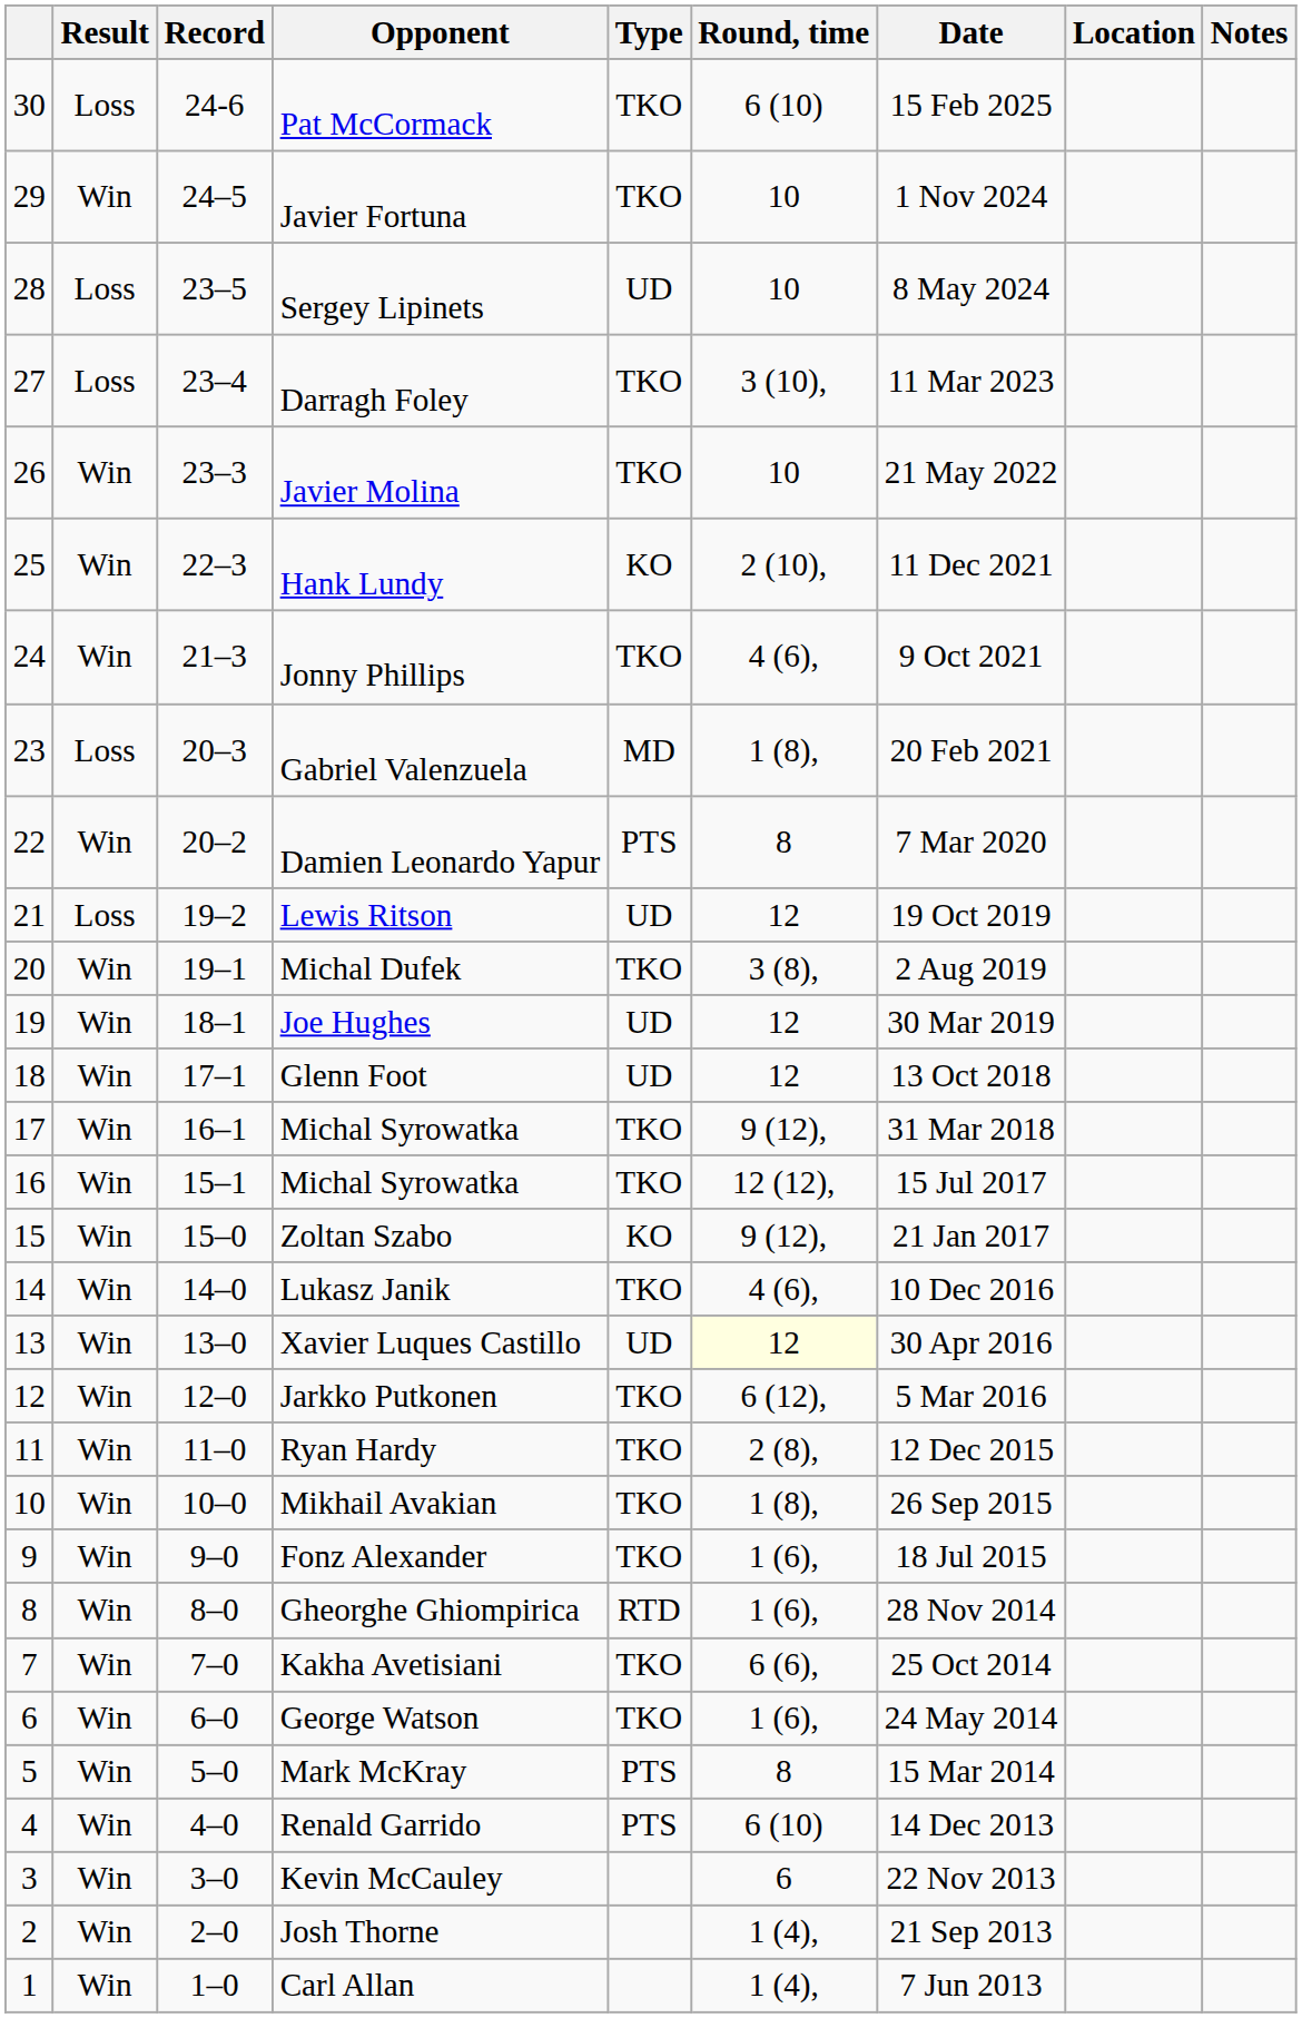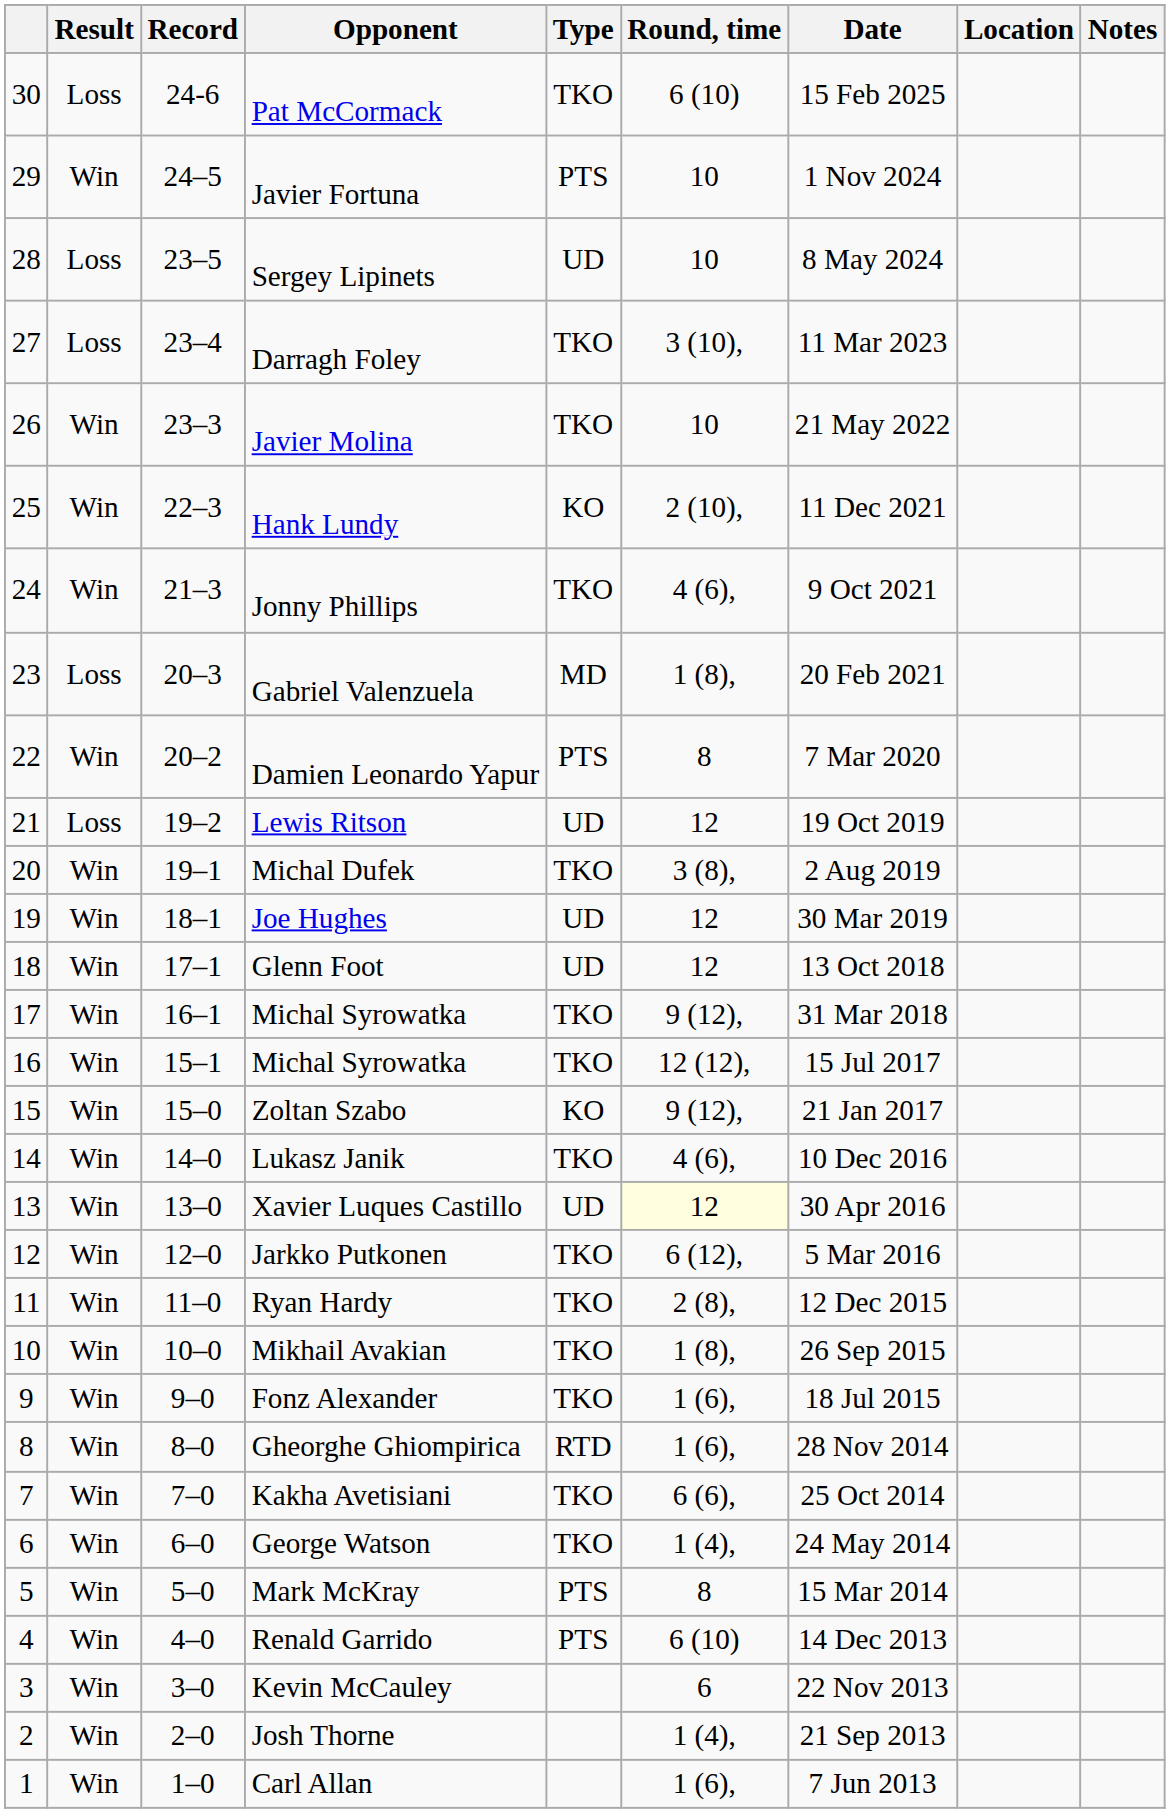Javier Fortuna | Type: TKO -> PTS
George Watson | Round, time: 1 (6), -> 1 (4),
Carl Allan | Round, time: 1 (4), -> 1 (6),
